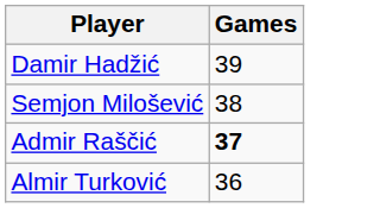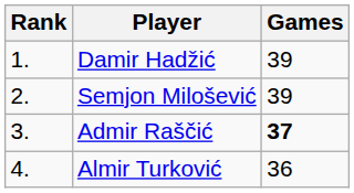+ column: Rank | 1. | 2. | 3. | 4.
Semjon Milošević | Games: 38 -> 39
